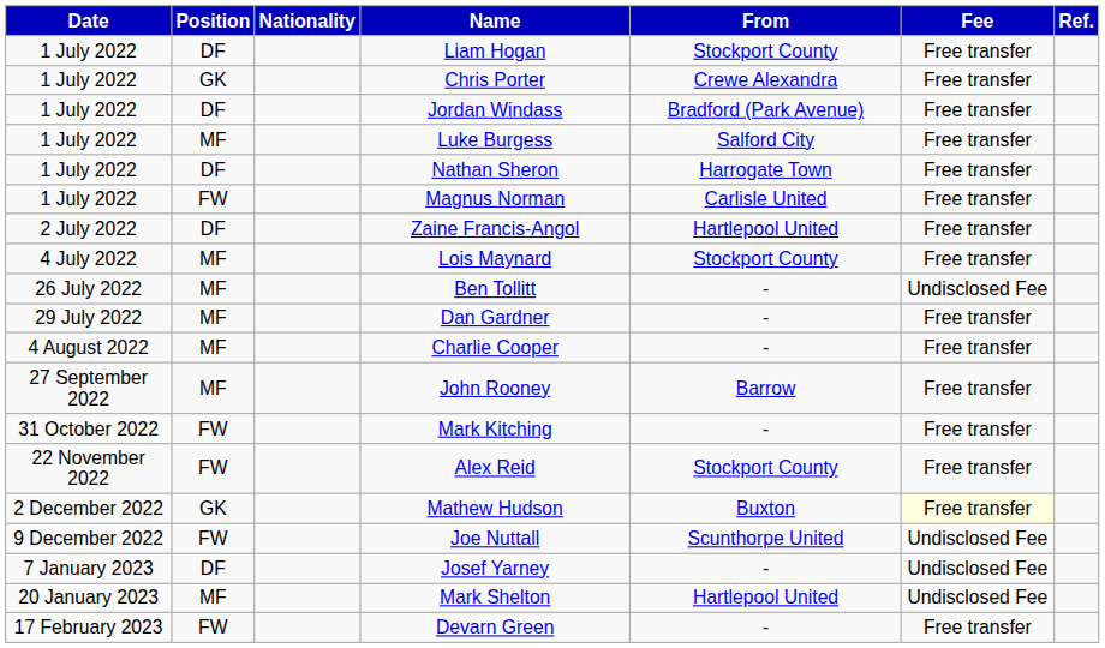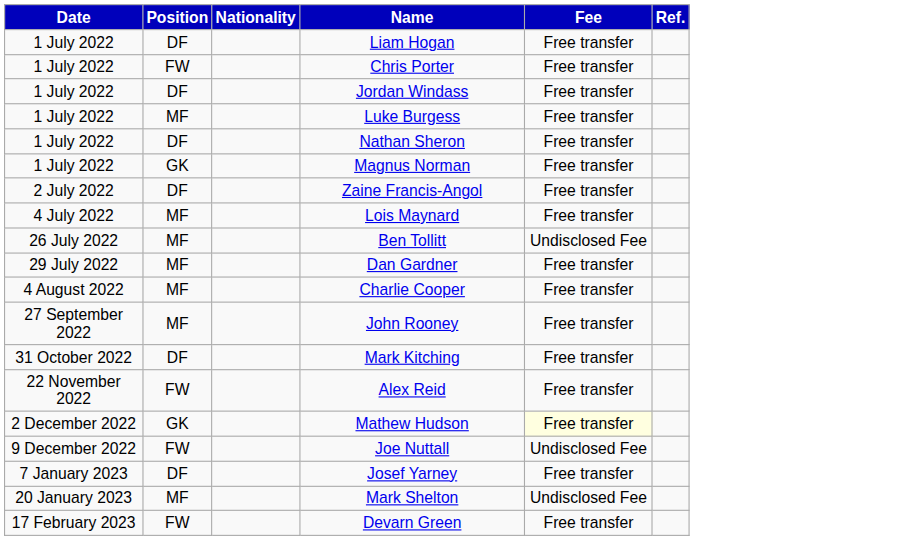- column: From | Stockport County | Crewe Alexandra | Bradford (Park Avenue) | Salford City | Harrogate Town | Carlisle United | Hartlepool United | Stockport County | - | - | - | Barrow | - | Stockport County | Buxton | Scunthorpe United | - | Hartlepool United | -
Chris Porter | Position: GK -> FW
Magnus Norman | Position: FW -> GK
Mark Kitching | Position: FW -> DF
Josef Yarney | Fee: Undisclosed Fee -> Free transfer
